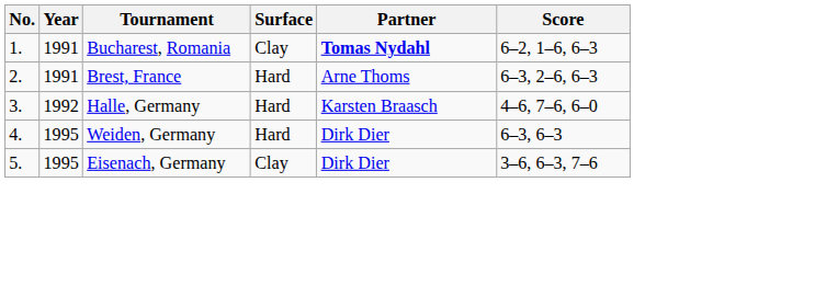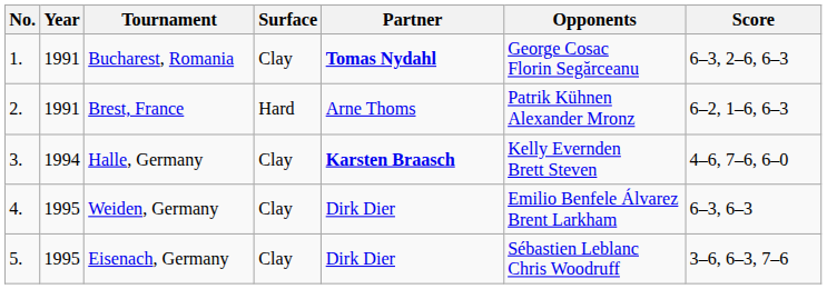+ column: Opponents | George Cosac Florin Segărceanu | Patrik Kühnen Alexander Mronz | Kelly Evernden Brett Steven | Emilio Benfele Álvarez Brent Larkham | Sébastien Leblanc Chris Woodruff
Bucharest, Romania | Score: 6–2, 1–6, 6–3 -> 6–3, 2–6, 6–3
Brest, France | Score: 6–3, 2–6, 6–3 -> 6–2, 1–6, 6–3
Halle, Germany | Year: 1992 -> 1994
Halle, Germany | Surface: Hard -> Clay
Halle, Germany | Partner: normal -> bold
Weiden, Germany | Surface: Hard -> Clay
